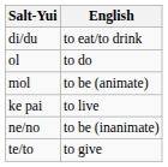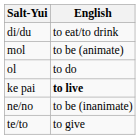rows swapped: mol <-> ol
ke pai | English: normal -> bold
